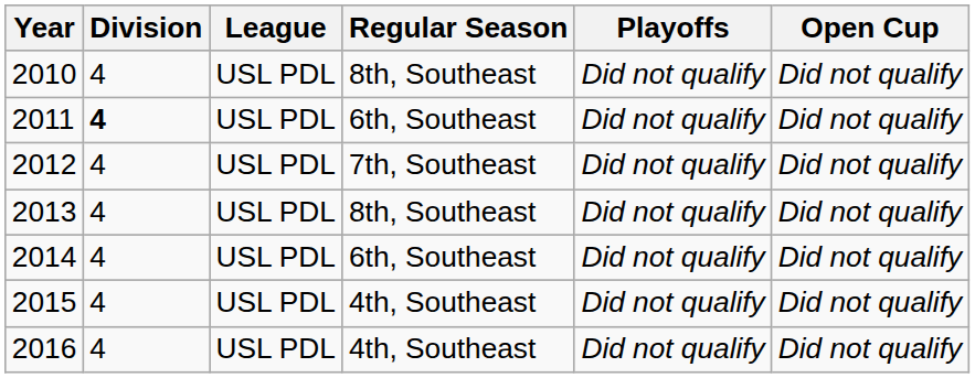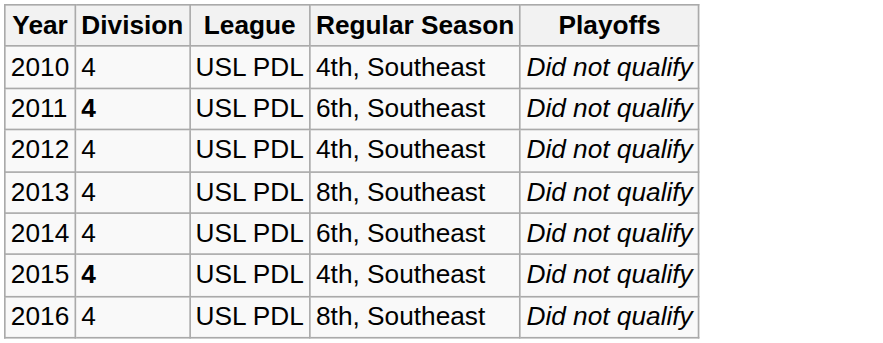- column: Open Cup | Did not qualify | Did not qualify | Did not qualify | Did not qualify | Did not qualify | Did not qualify | Did not qualify
2010 | Regular Season: 8th, Southeast -> 4th, Southeast
2012 | Regular Season: 7th, Southeast -> 4th, Southeast
2015 | Division: normal -> bold
2016 | Regular Season: 4th, Southeast -> 8th, Southeast
